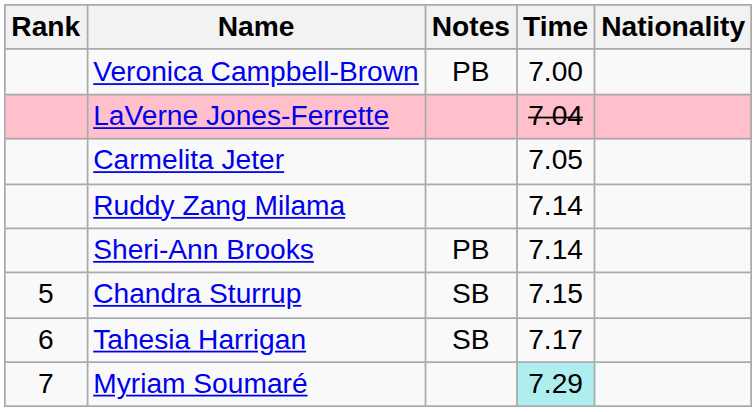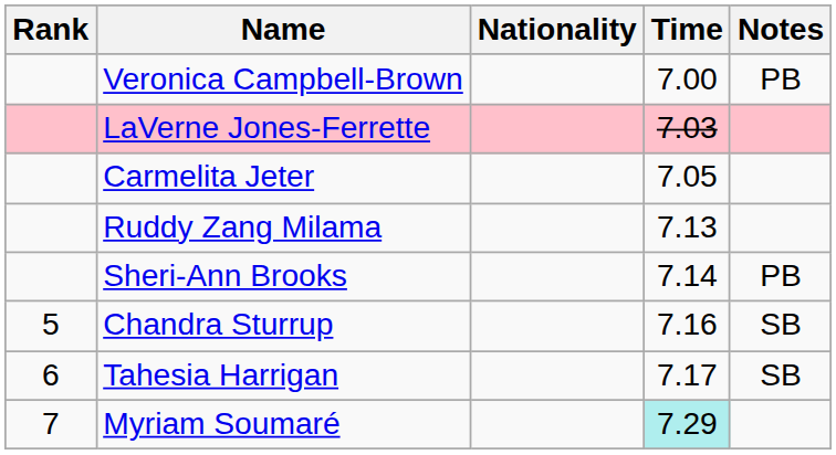columns swapped: Nationality <-> Notes
LaVerne Jones-Ferrette | Time: 7.04 -> 7.03
Ruddy Zang Milama | Time: 7.14 -> 7.13
Chandra Sturrup | Time: 7.15 -> 7.16
